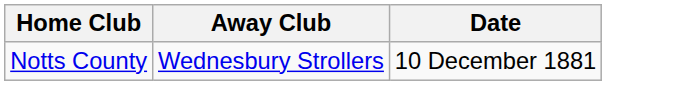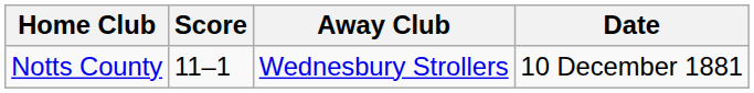+ column: Score | 11–1
